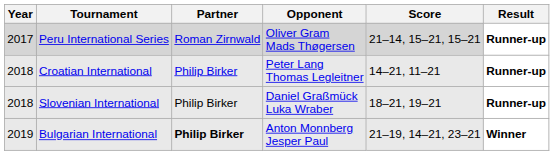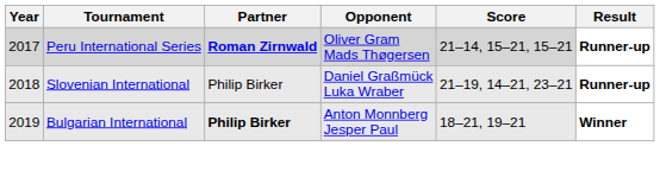Peru International Series | Partner: normal -> bold
- row: 2018 | Croatian International | Philip Birker | Peter Lang Thomas Legleitner | 14–21, 11–21 | Runner-up
Slovenian International | Score: 18–21, 19–21 -> 21–19, 14–21, 23–21
Bulgarian International | Score: 21–19, 14–21, 23–21 -> 18–21, 19–21
